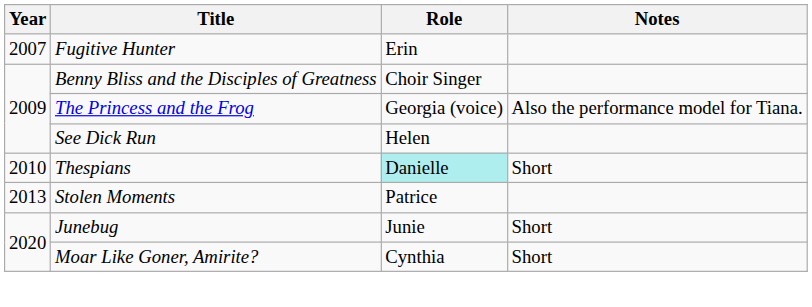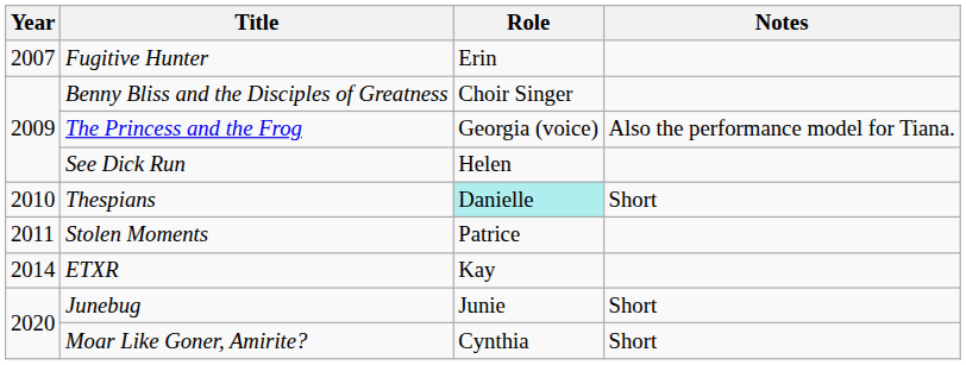Stolen Moments | Year: 2013 -> 2011
+ row: 2014 | ETXR | Kay
